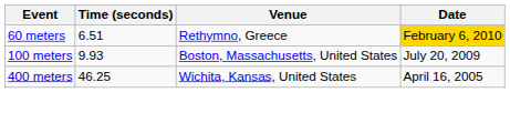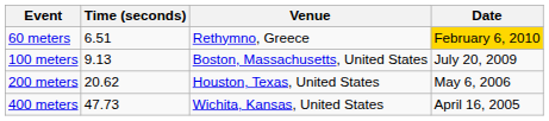100 meters | Time (seconds): 9.93 -> 9.13
+ row: 200 meters | 20.62 | Houston, Texas, United States | May 6, 2006
400 meters | Time (seconds): 46.25 -> 47.73
